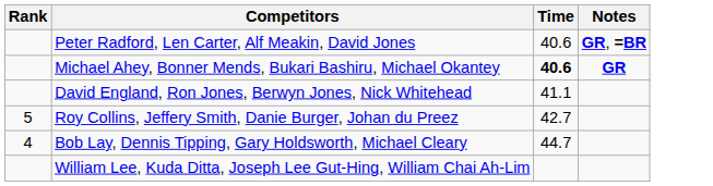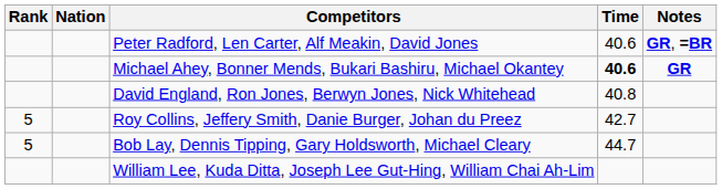+ column: Nation
David England, Ron Jones, Berwyn Jones, Nick Whitehead | Time: 41.1 -> 40.8
Bob Lay, Dennis Tipping, Gary Holdsworth, Michael Cleary | Rank: 4 -> 5
